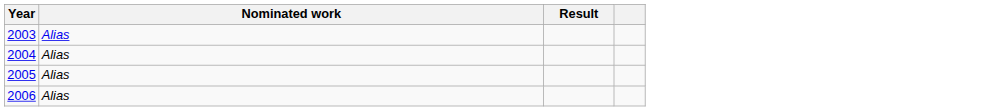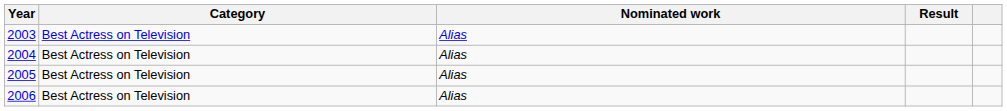+ column: Category | Best Actress on Television | Best Actress on Television | Best Actress on Television | Best Actress on Television
